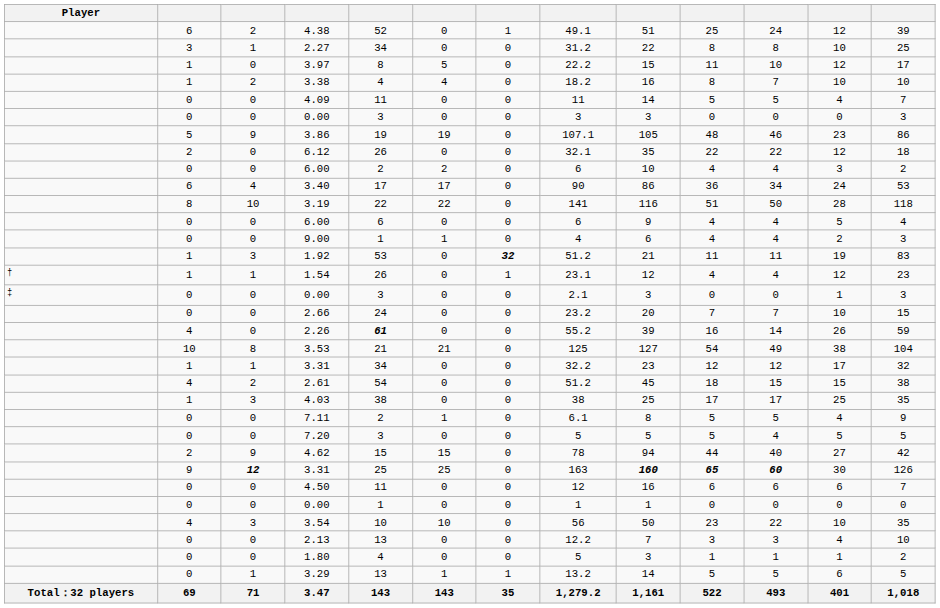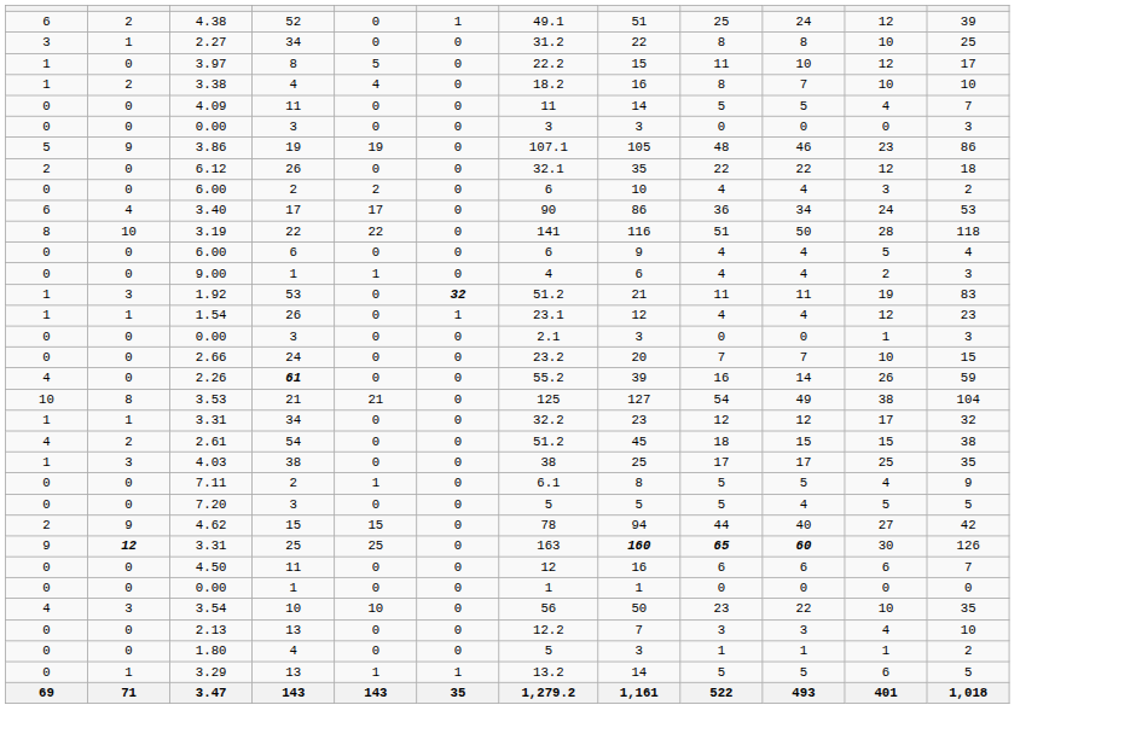- column: Player | † | ‡ | Total：32 players
